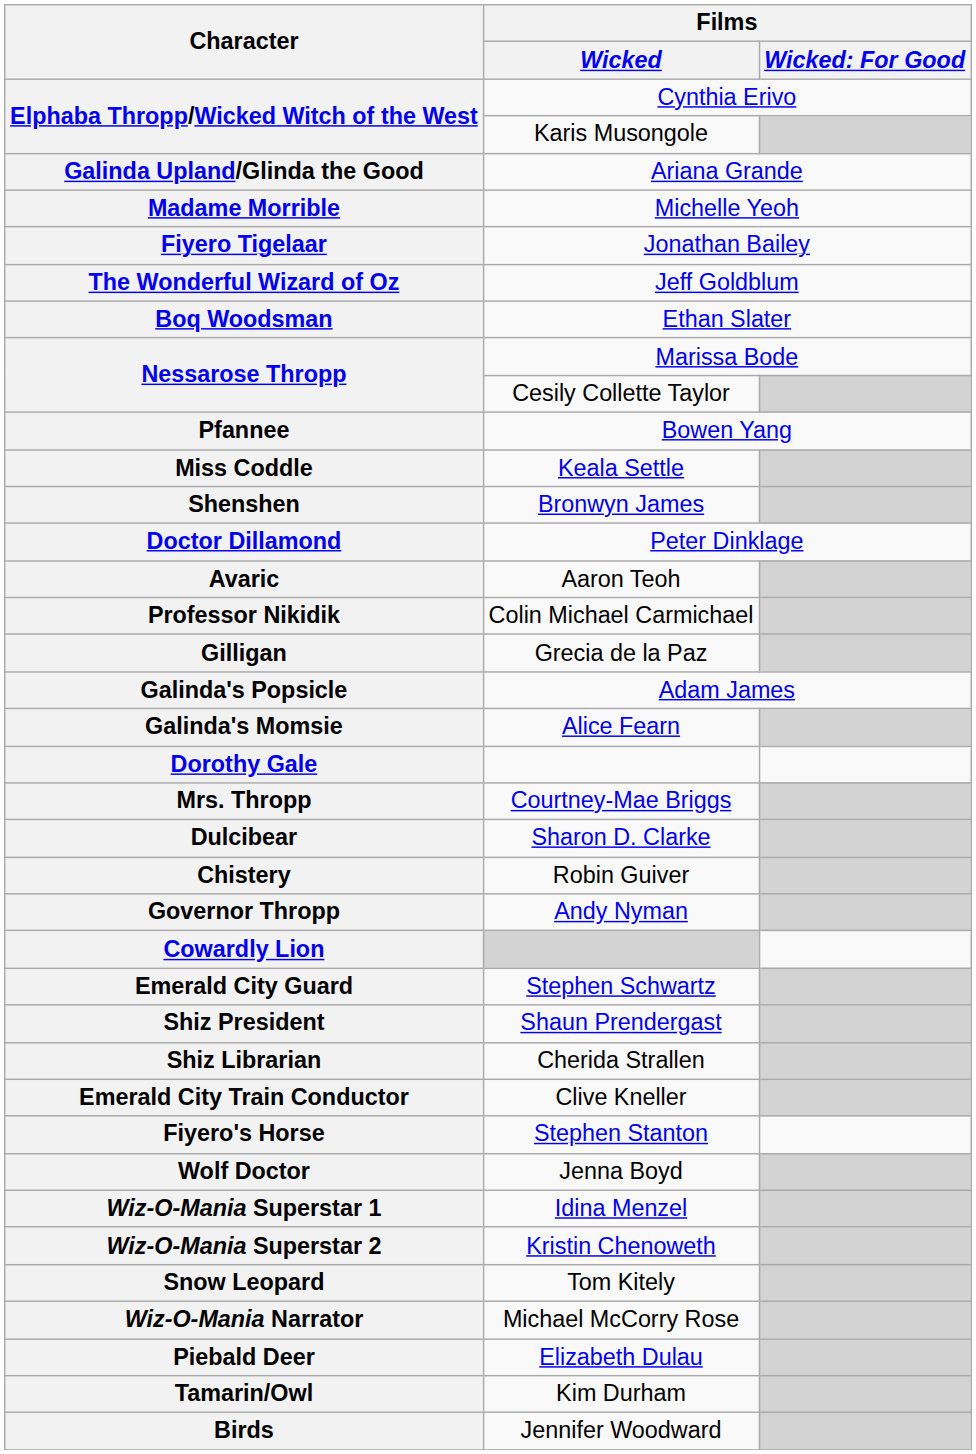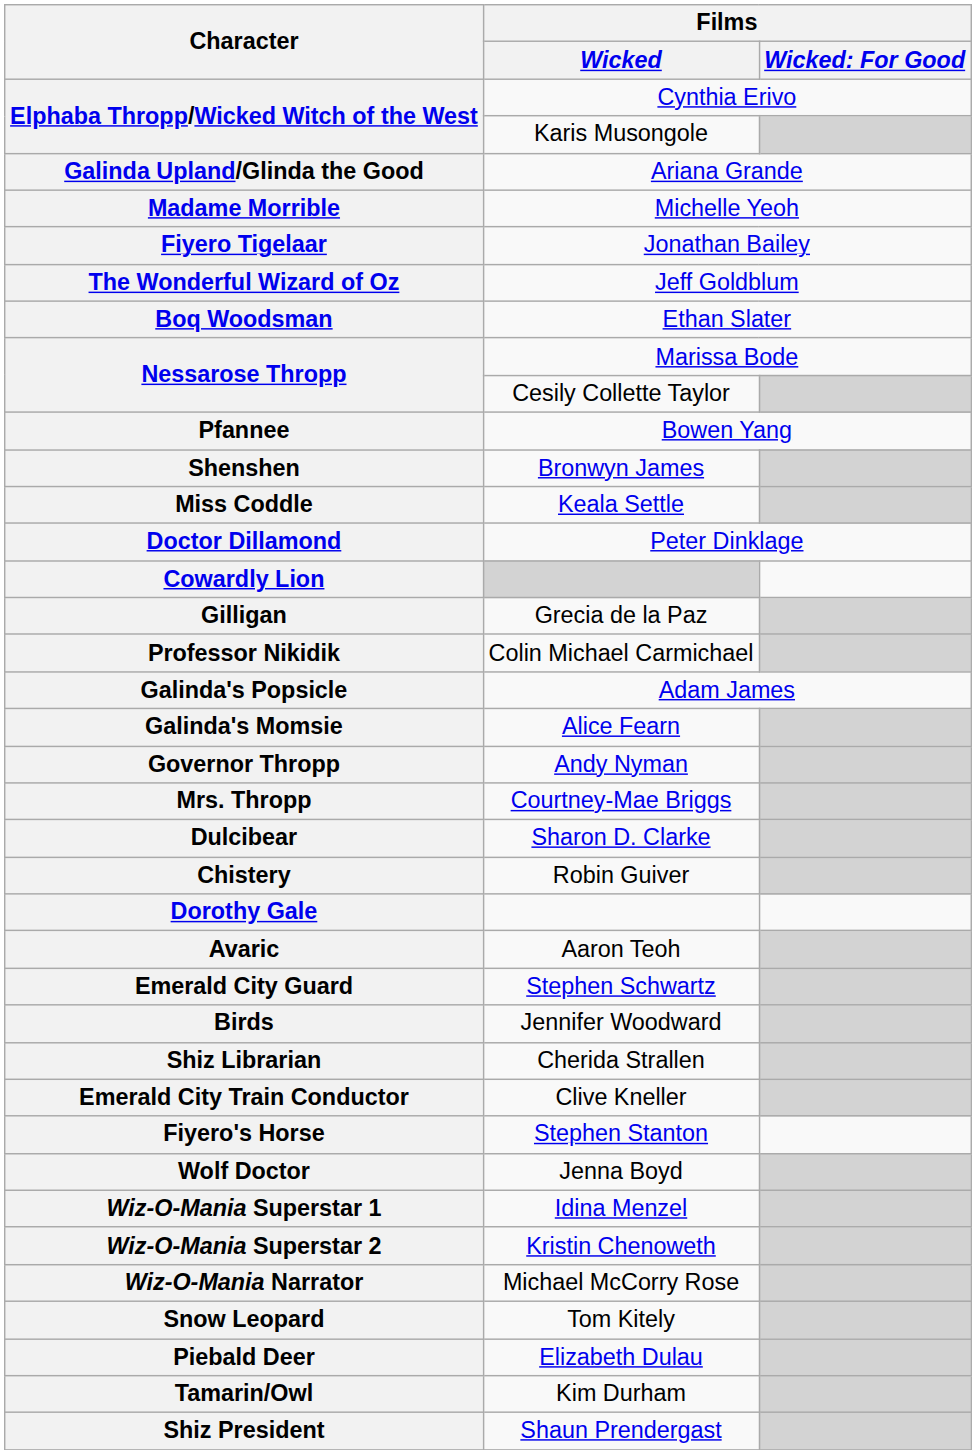rows swapped: Shenshen <-> Miss Coddle
rows swapped: Avaric <-> Cowardly Lion
rows swapped: Gilligan <-> Professor Nikidik
rows swapped: Governor Thropp <-> Dorothy Gale
rows swapped: Shiz President <-> Birds
rows swapped: Wiz-O-Mania Narrator <-> Snow Leopard
